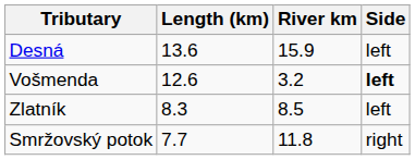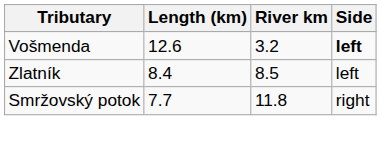- row: Desná | 13.6 | 15.9 | left
Zlatník | Length (km): 8.3 -> 8.4
